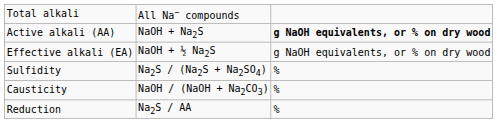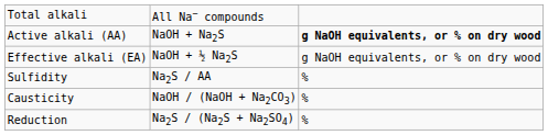Sulfidity | column 2: Na2S / (Na2S + Na2SO4) -> Na2S / AA
Reduction | column 2: Na2S / AA -> Na2S / (Na2S + Na2SO4)
